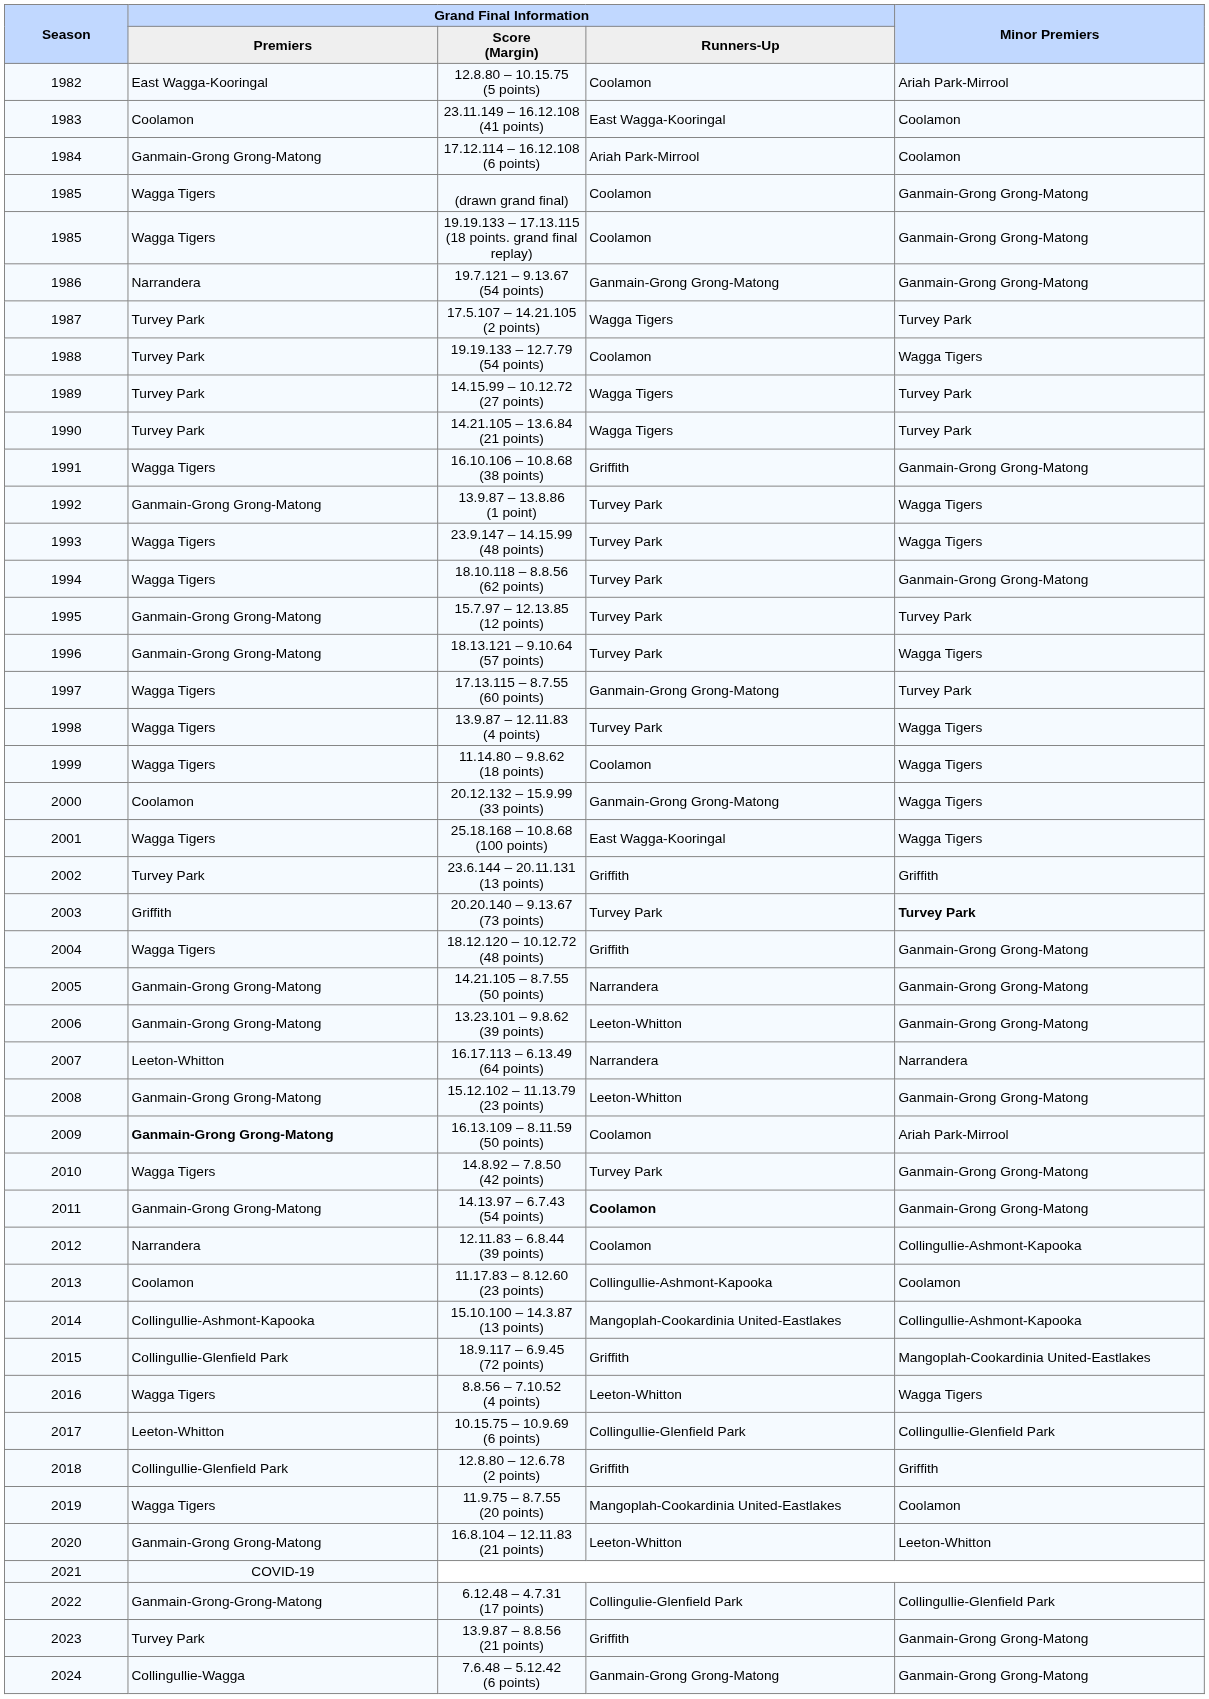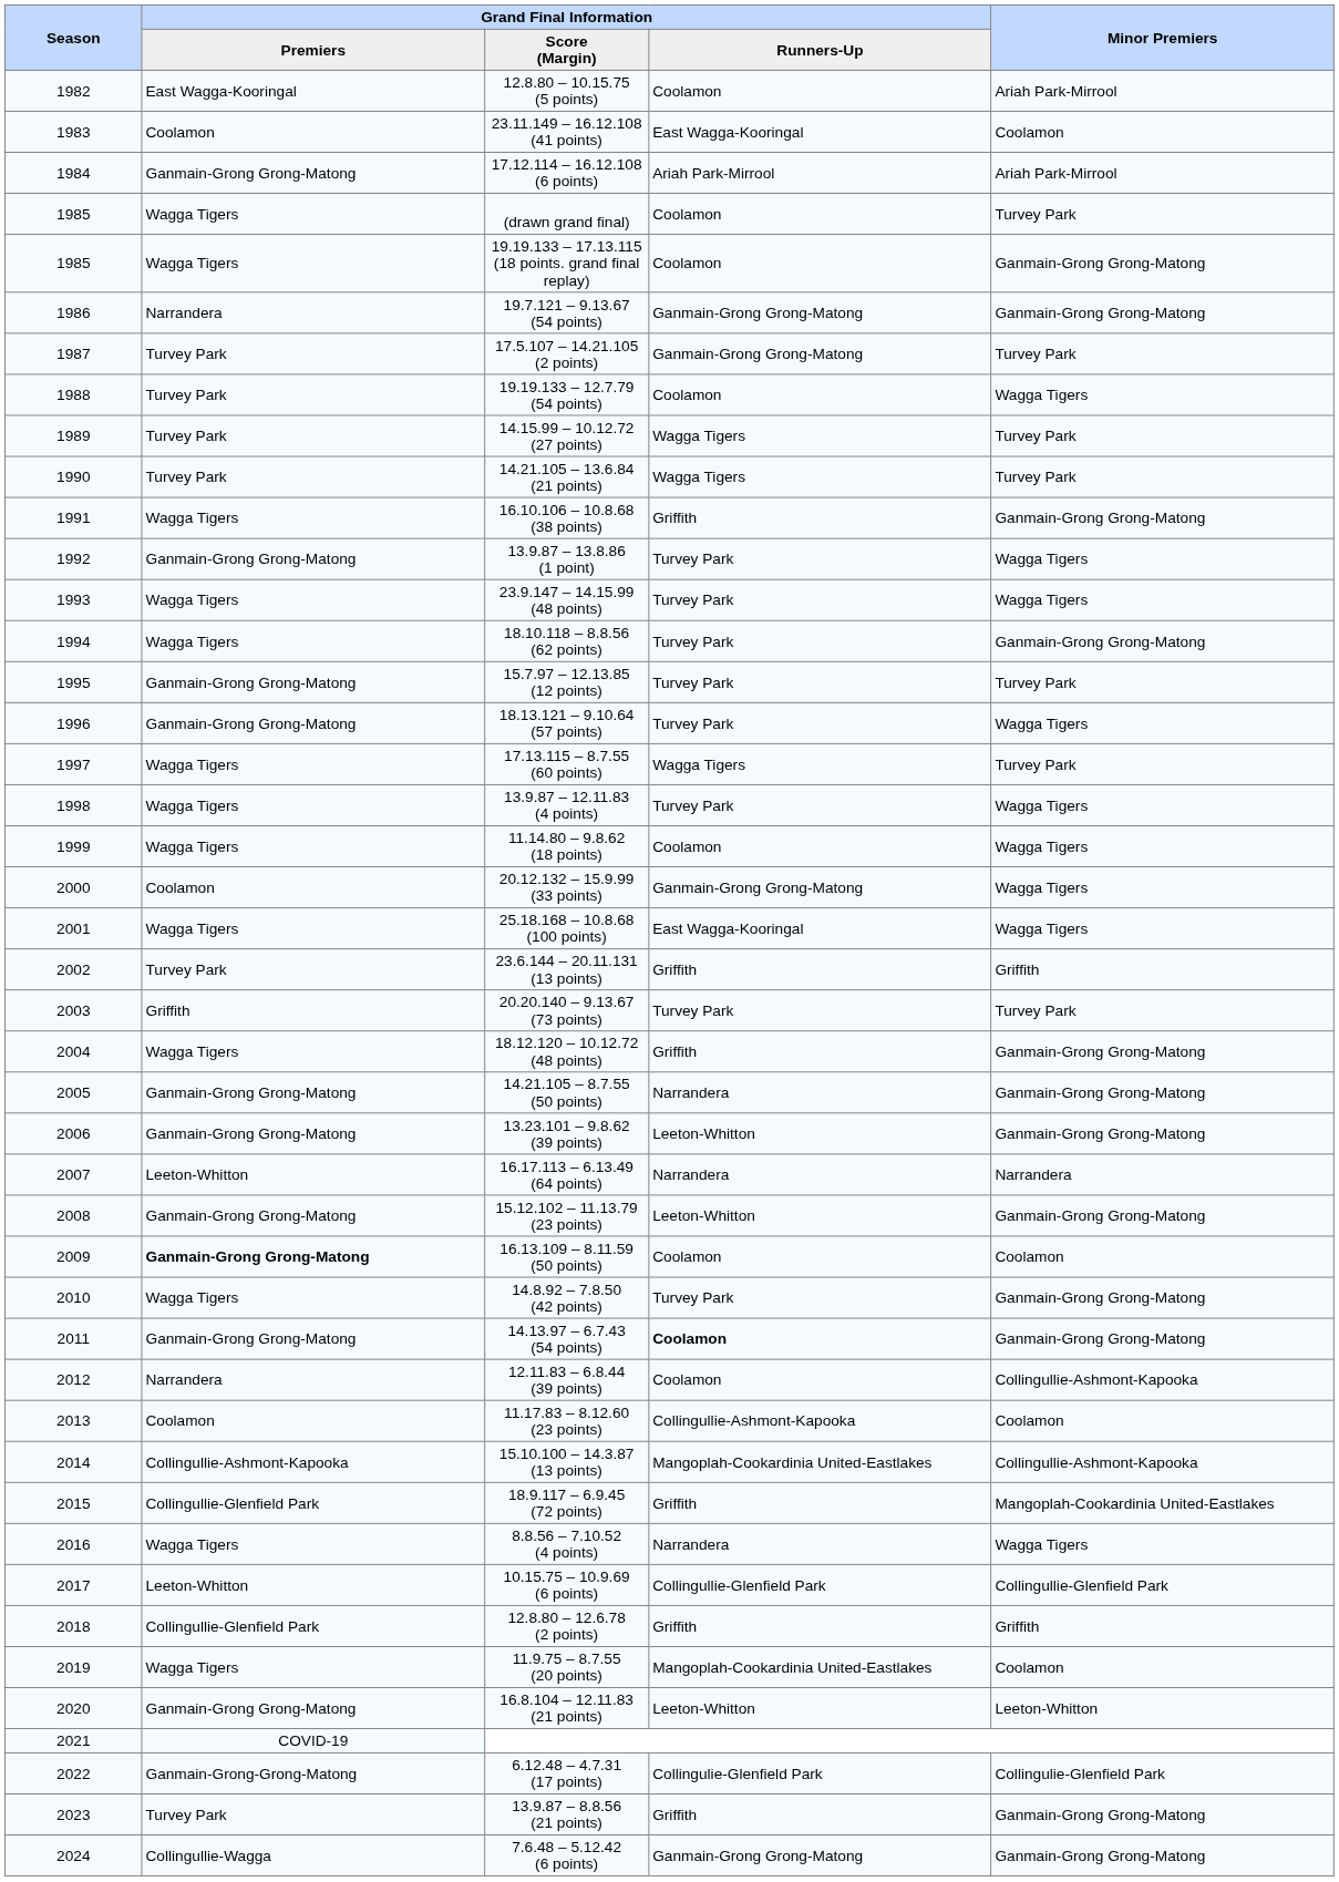17.12.114 – 16.12.108 (6 points) | Minor Premiers: Coolamon -> Ariah Park-Mirrool
(drawn grand final) | Minor Premiers: Ganmain-Grong Grong-Matong -> Turvey Park
17.5.107 – 14.21.105 (2 points) | Grand Final Information / Runners-Up: Wagga Tigers -> Ganmain-Grong Grong-Matong
17.13.115 – 8.7.55 (60 points) | Grand Final Information / Runners-Up: Ganmain-Grong Grong-Matong -> Wagga Tigers
20.20.140 – 9.13.67 (73 points) | Minor Premiers: bold -> normal
16.13.109 – 8.11.59 (50 points) | Minor Premiers: Ariah Park-Mirrool -> Coolamon
8.8.56 – 7.10.52 (4 points) | Grand Final Information / Runners-Up: Leeton-Whitton -> Narrandera
6.12.48 – 4.7.31 (17 points) | Minor Premiers: Collingullie-Glenfield Park -> Collingulie-Glenfield Park
